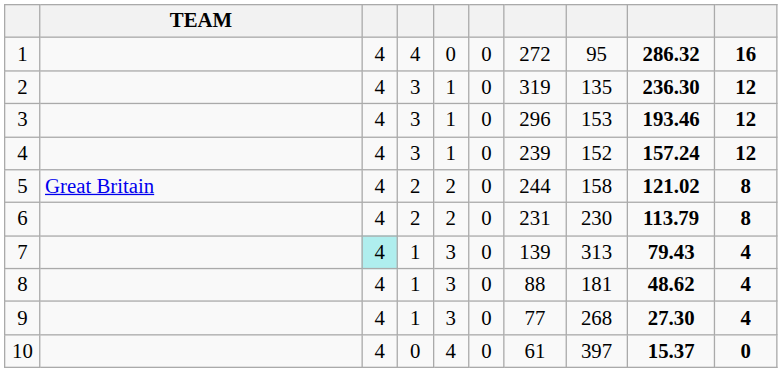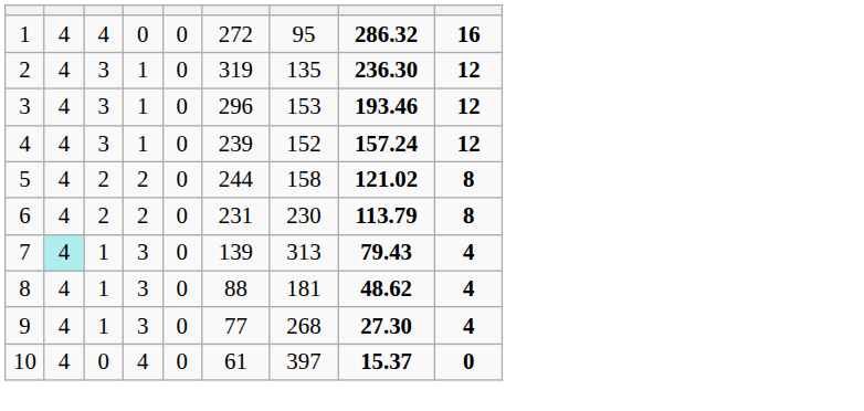- column: TEAM | Great Britain
